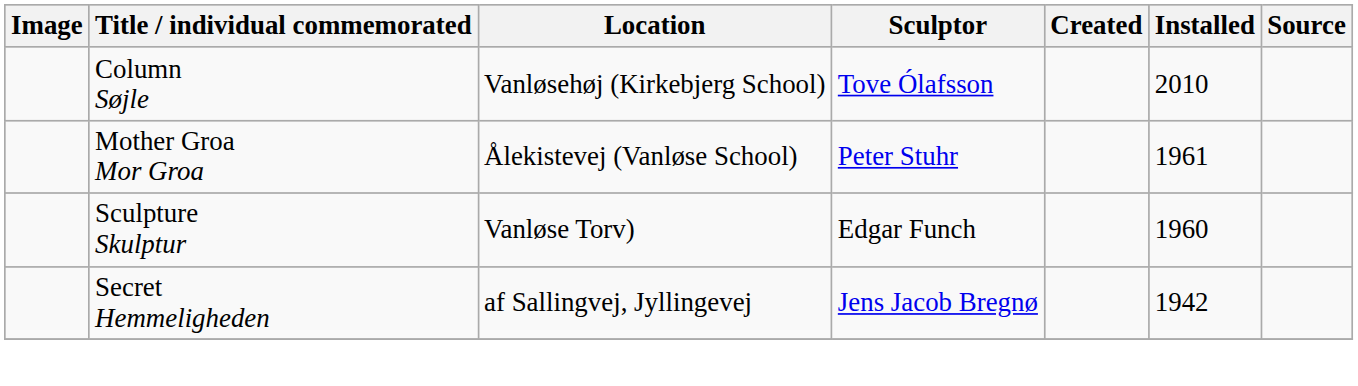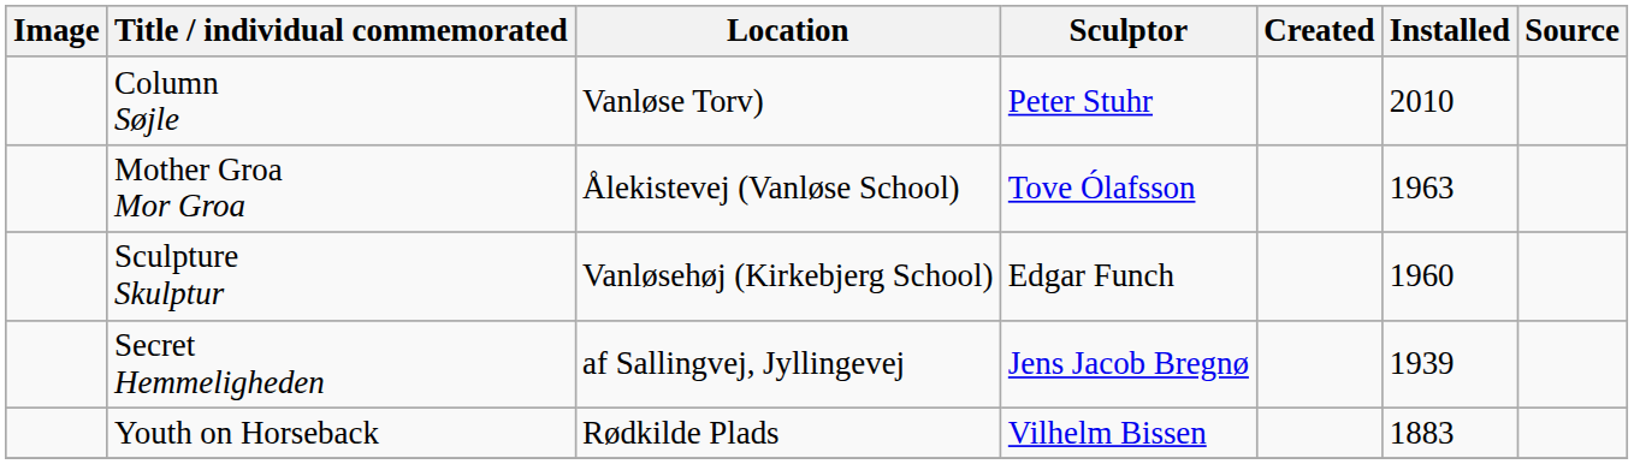Column Søjle | Location: Vanløsehøj (Kirkebjerg School) -> Vanløse Torv)
Column Søjle | Sculptor: Tove Ólafsson -> Peter Stuhr
Mother Groa Mor Groa | Sculptor: Peter Stuhr -> Tove Ólafsson
Mother Groa Mor Groa | Installed: 1961 -> 1963
Sculpture Skulptur | Location: Vanløse Torv) -> Vanløsehøj (Kirkebjerg School)
Secret Hemmeligheden | Installed: 1942 -> 1939
+ row: Youth on Horseback | Rødkilde Plads | Vilhelm Bissen | 1883
